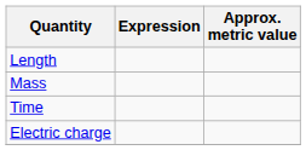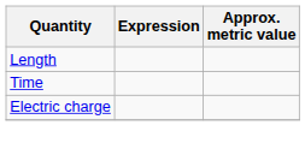- row: Mass
